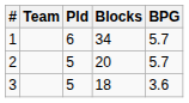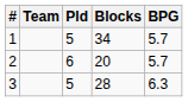1 | Pld: 6 -> 5
2 | Pld: 5 -> 6
3 | Blocks: 18 -> 28
3 | BPG: 3.6 -> 6.3
